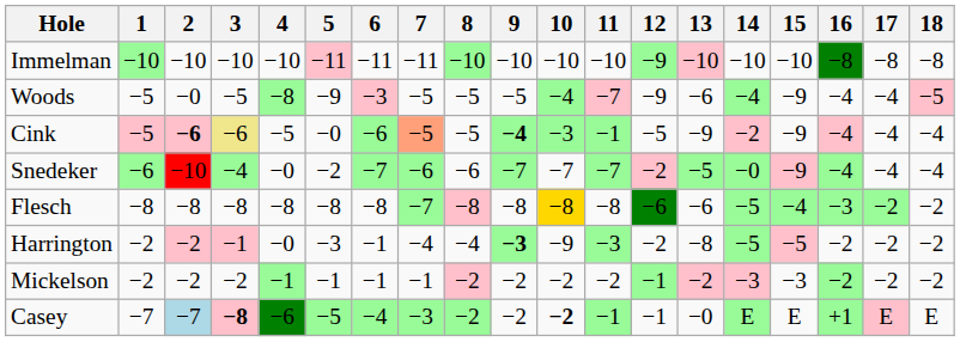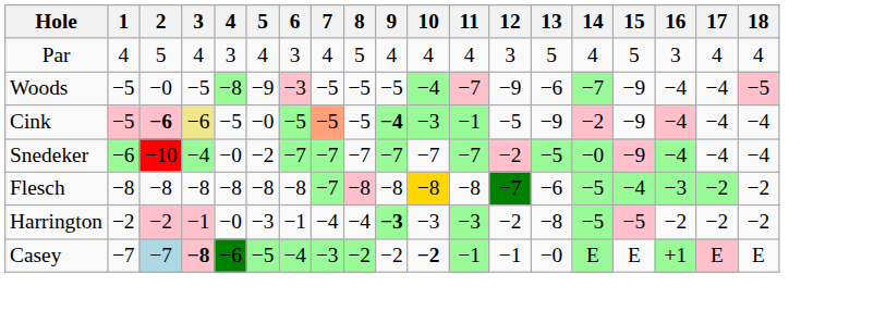+ row: Par | 4 | 5 | 4 | 3 | 4 | 3 | 4 | 5 | 4 | 4 | 4 | 3 | 5 | 4 | 5 | 3 | 4 | 4
- row: Immelman | −10 | −10 | −10 | −10 | −11 | −11 | −11 | −10 | −10 | −10 | −10 | −9 | −10 | −10 | −10 | −8 | −8 | −8
Woods | 14: −4 -> −7
Cink | 6: −6 -> −5
Snedeker | 7: −6 -> −7
Snedeker | 8: −6 -> −7
Flesch | 12: −6 -> −7
Harrington | 10: −9 -> −3
- row: Mickelson | −2 | −2 | −2 | −1 | −1 | −1 | −1 | −2 | −2 | −2 | −2 | −1 | −2 | −3 | −3 | −2 | −2 | −2
